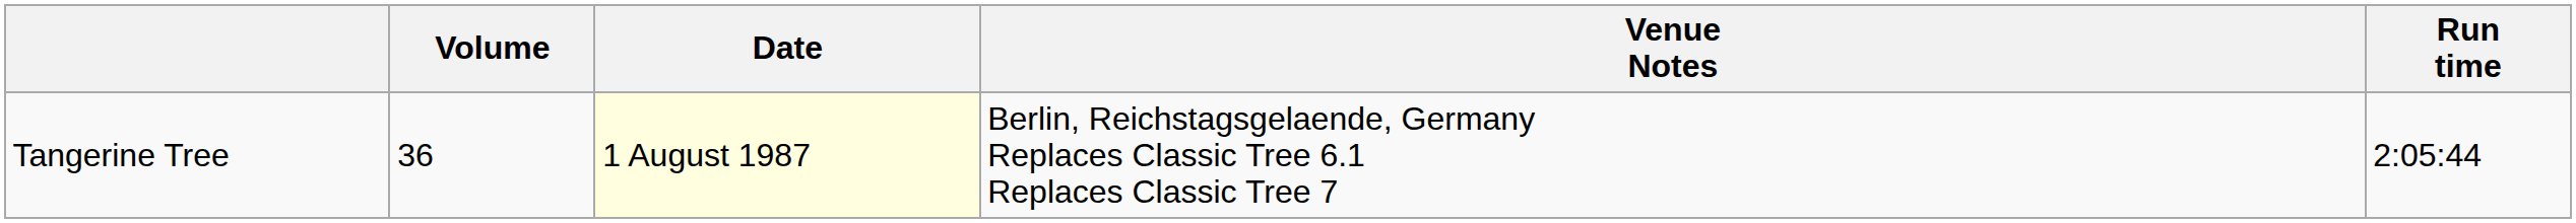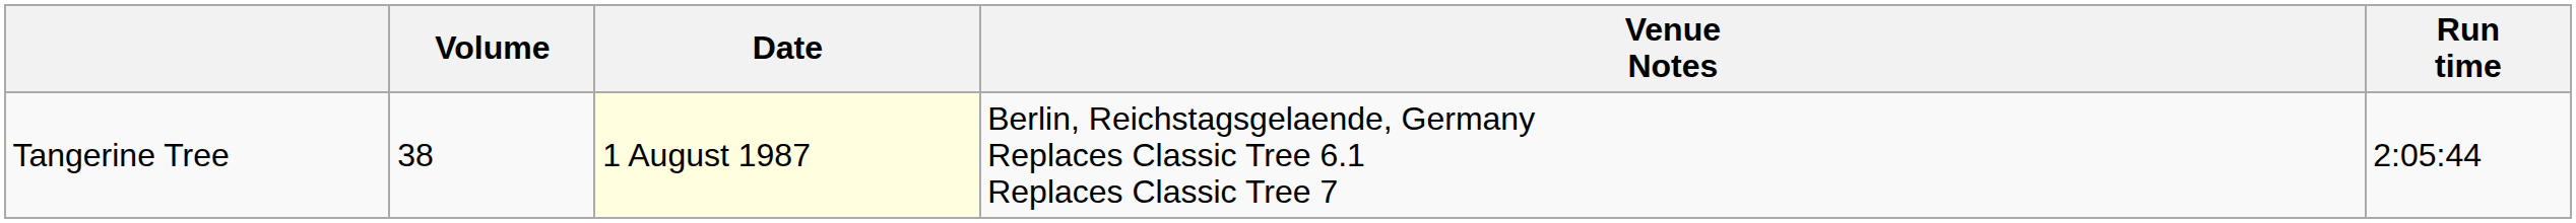Tangerine Tree | Volume: 36 -> 38
